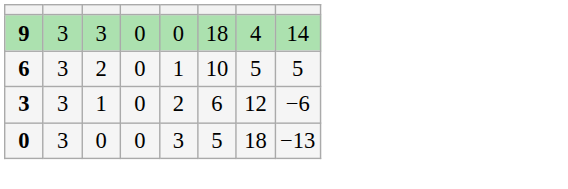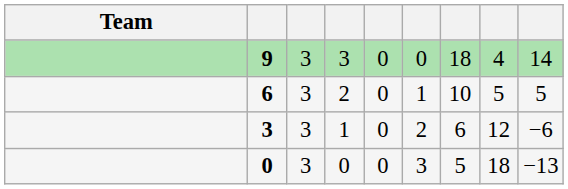+ column: Team
